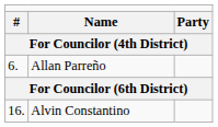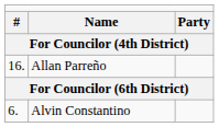Allan Parreño | column 1: 6. -> 16.
Alvin Constantino | column 1: 16. -> 6.
